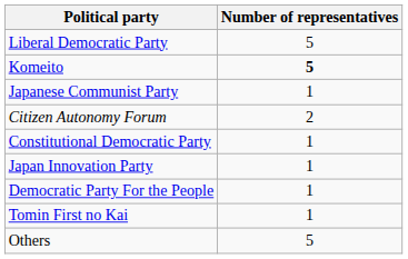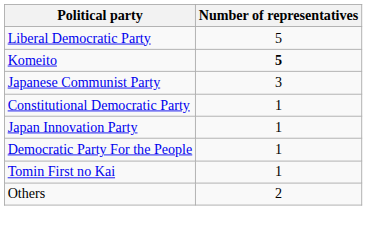Japanese Communist Party | Number of representatives: 1 -> 3
- row: Citizen Autonomy Forum | 2
Others | Number of representatives: 5 -> 2
